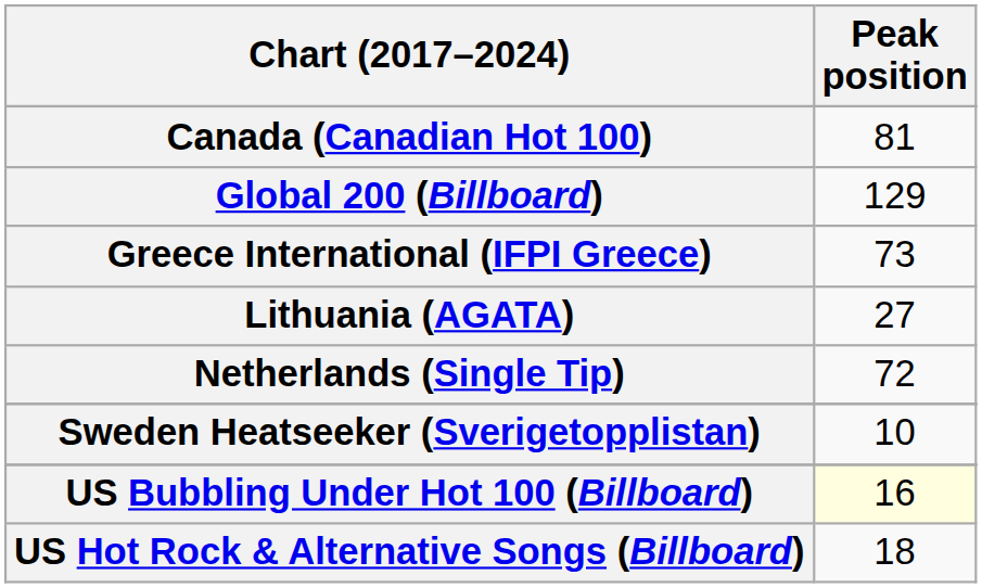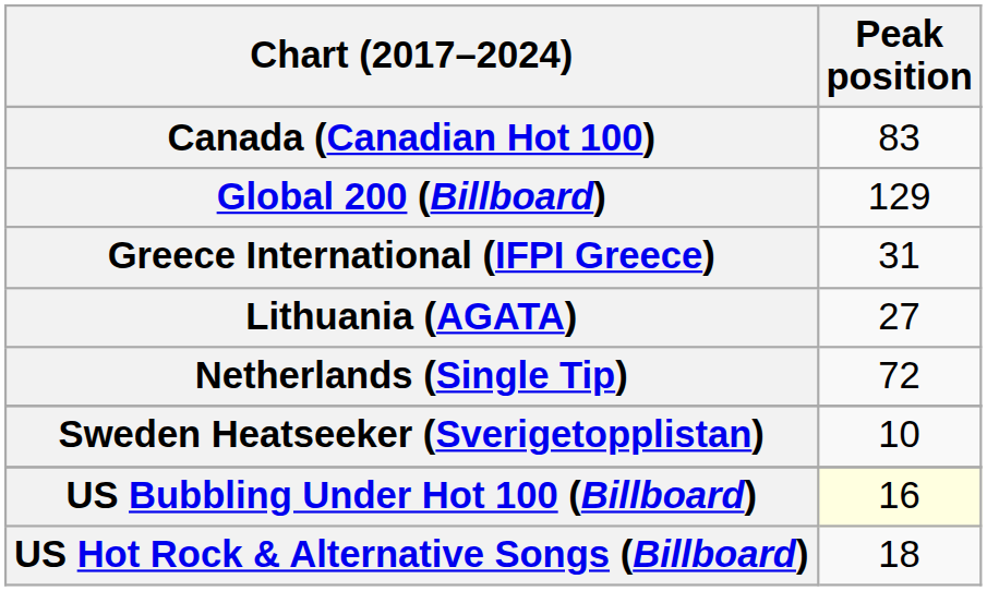Canada (Canadian Hot 100) | Peak position: 81 -> 83
Greece International (IFPI Greece) | Peak position: 73 -> 31
